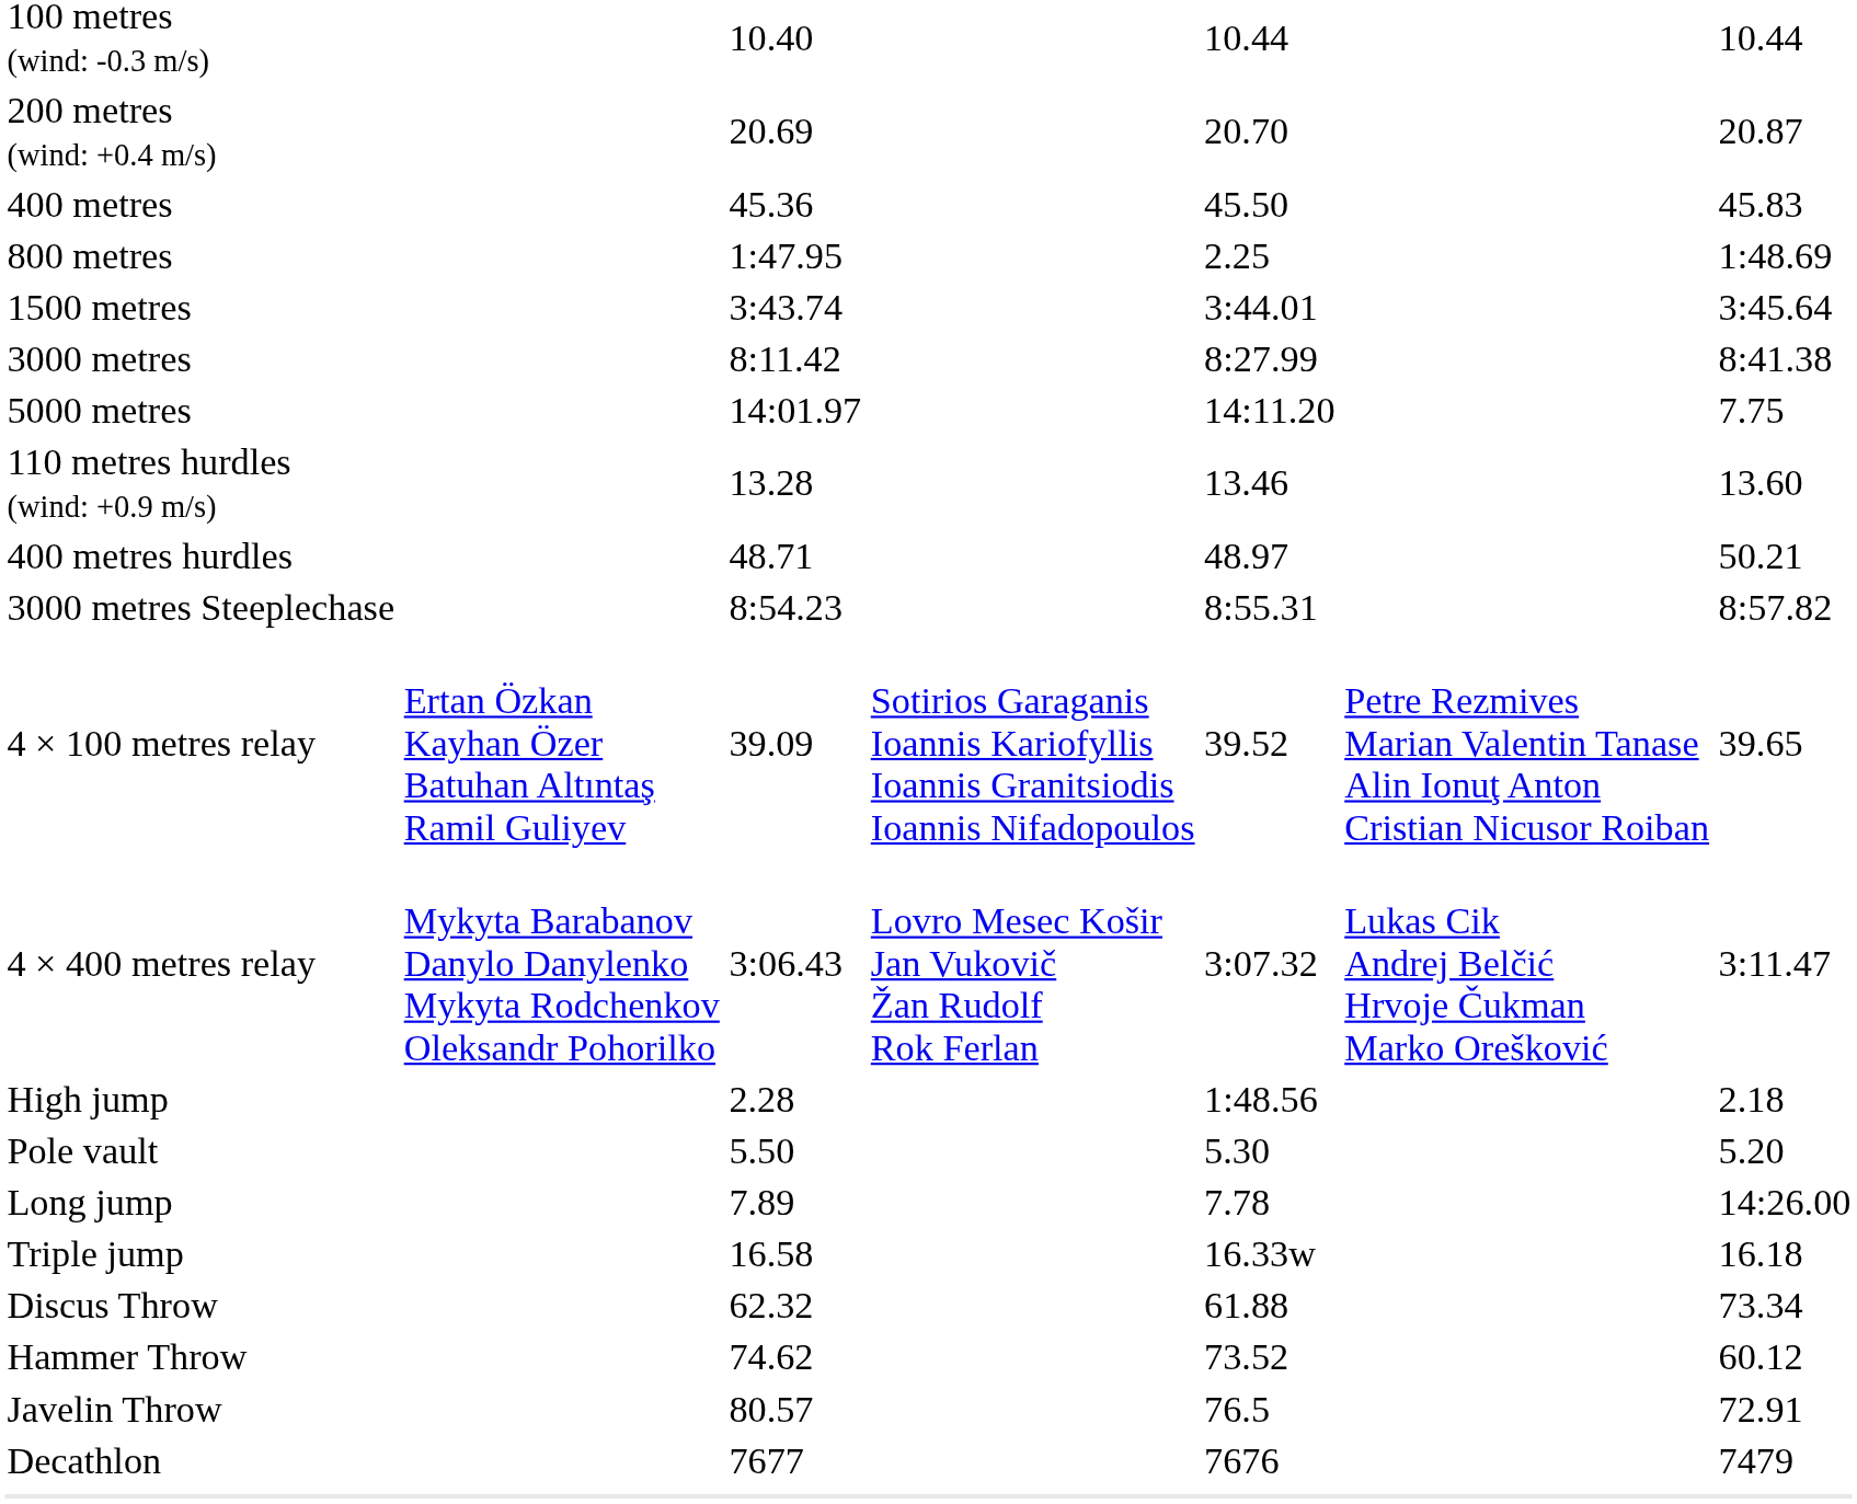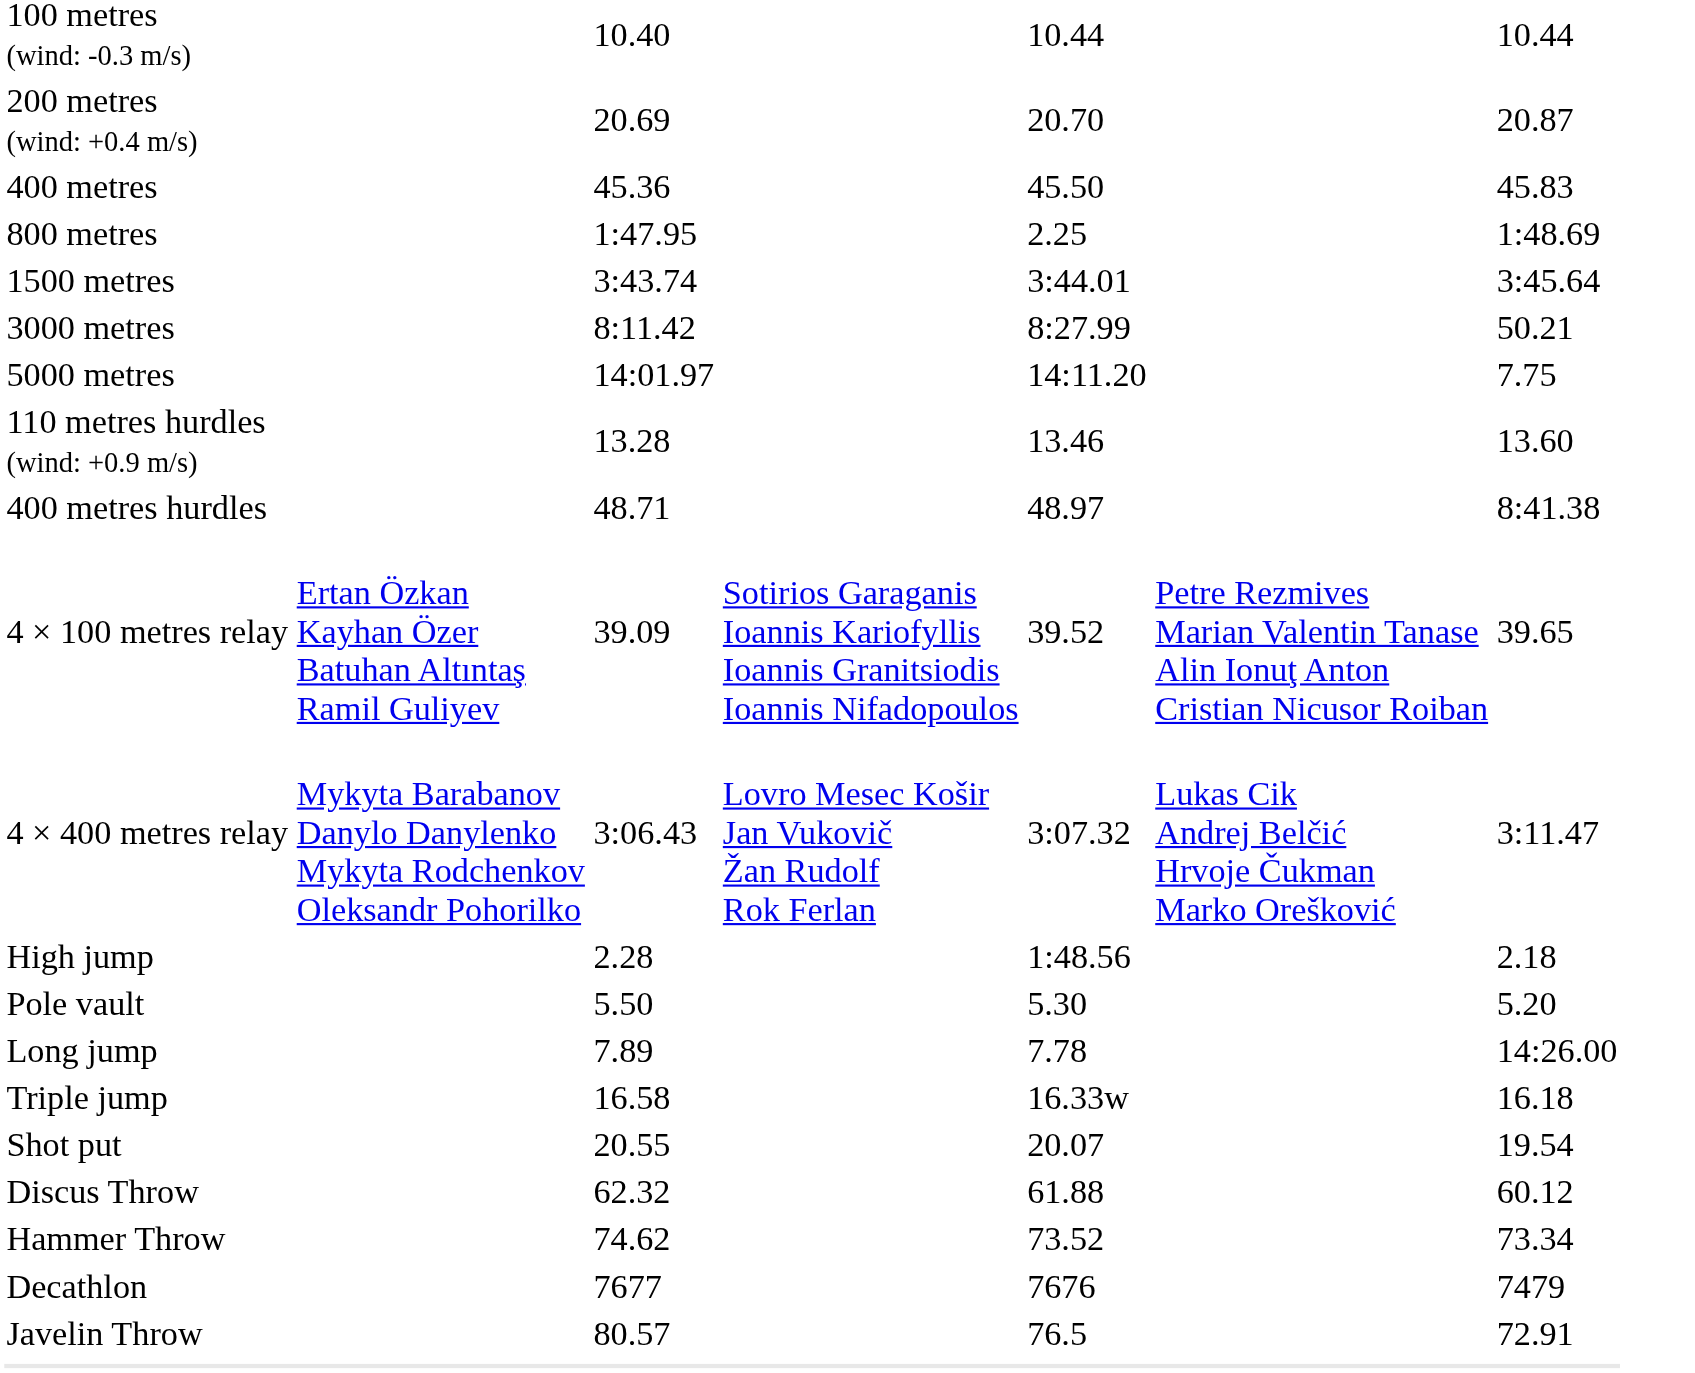3000 metres | column 7: 8:41.38 -> 50.21
400 metres hurdles | column 7: 50.21 -> 8:41.38
- row: 3000 metres Steeplechase | 8:54.23 | 8:55.31 | 8:57.82
+ row: Shot put | 20.55 | 20.07 | 19.54
Discus Throw | column 7: 73.34 -> 60.12
Hammer Throw | column 7: 60.12 -> 73.34
rows swapped: Javelin Throw <-> Decathlon
